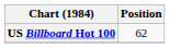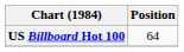US Billboard Hot 100 | Position: 62 -> 64
